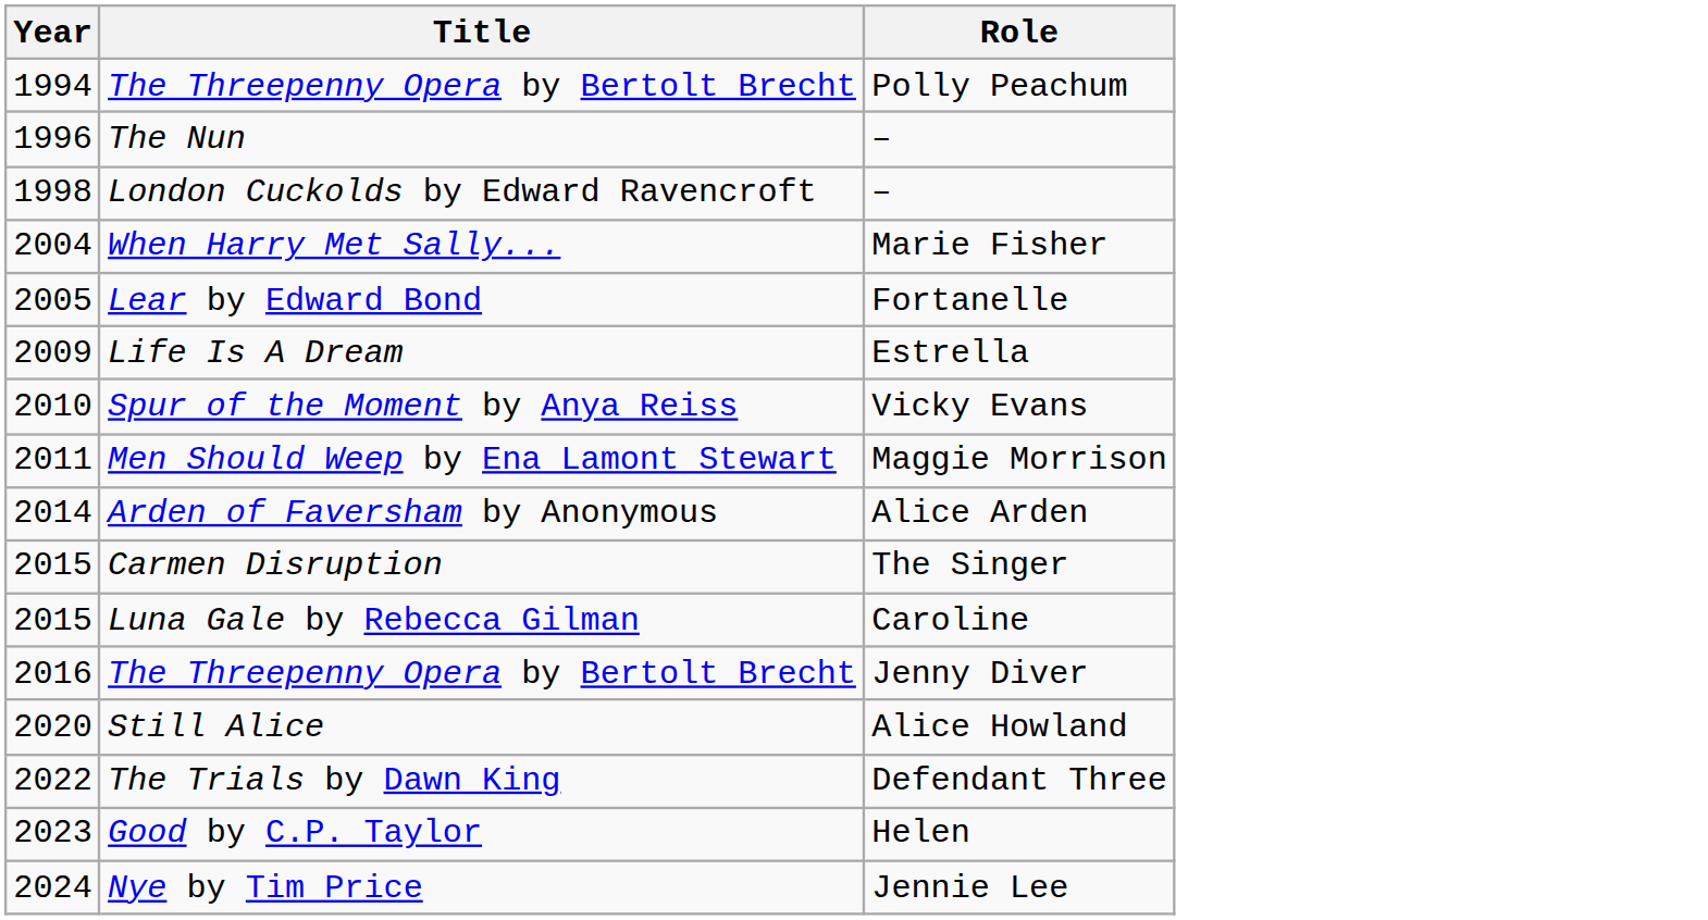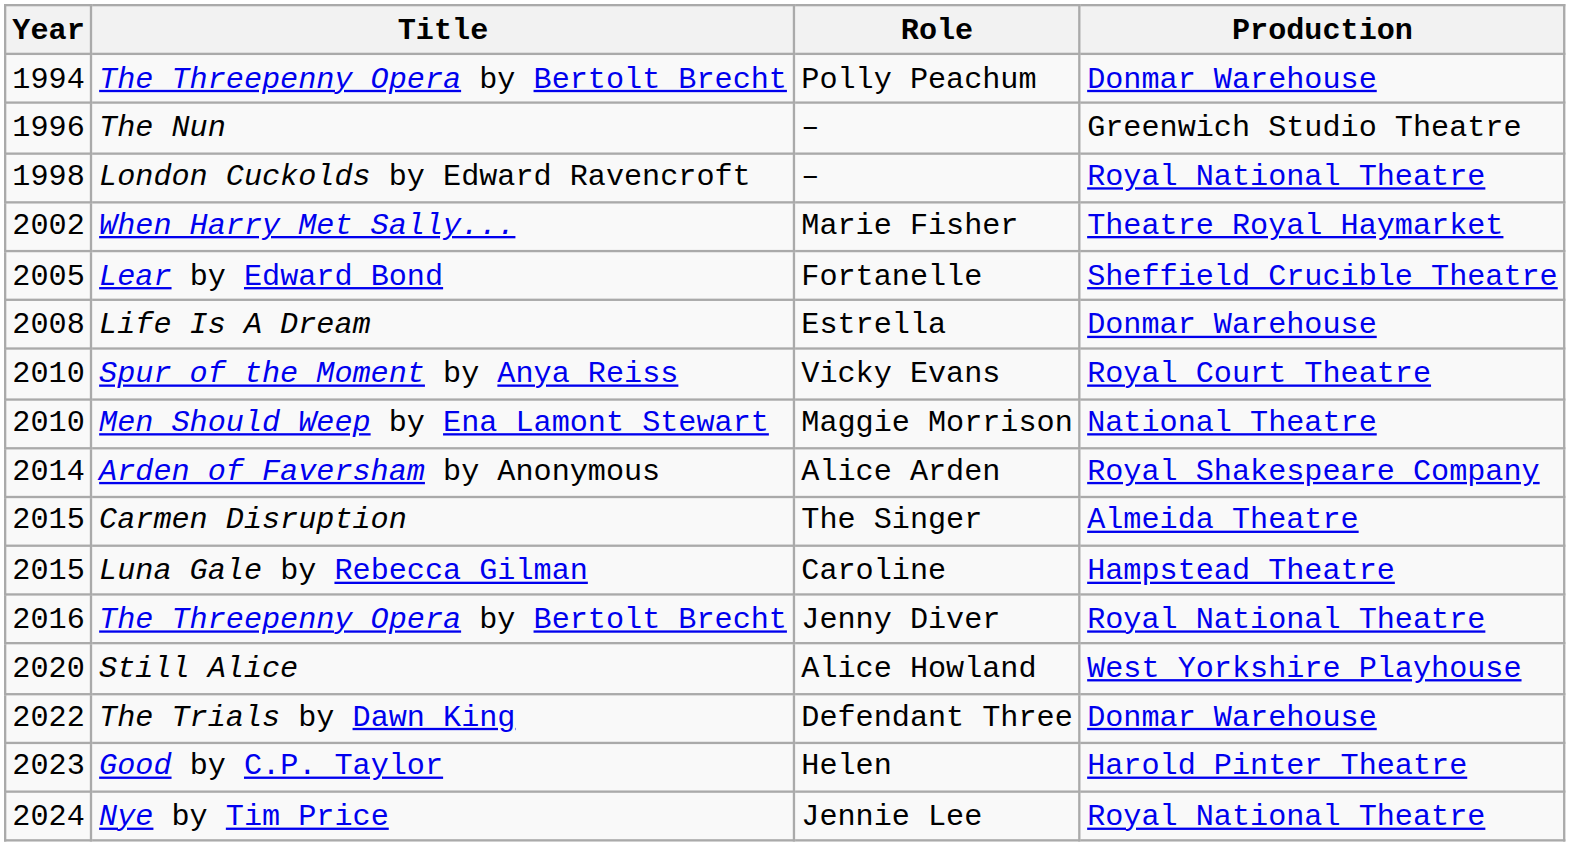+ column: Production | Donmar Warehouse | Greenwich Studio Theatre | Royal National Theatre | Theatre Royal Haymarket | Sheffield Crucible Theatre | Donmar Warehouse | Royal Court Theatre | National Theatre | Royal Shakespeare Company | Almeida Theatre | Hampstead Theatre | Royal National Theatre | West Yorkshire Playhouse | Donmar Warehouse | Harold Pinter Theatre | Royal National Theatre
When Harry Met Sally... | Year: 2004 -> 2002
Life Is A Dream | Year: 2009 -> 2008
Men Should Weep by Ena Lamont Stewart | Year: 2011 -> 2010
